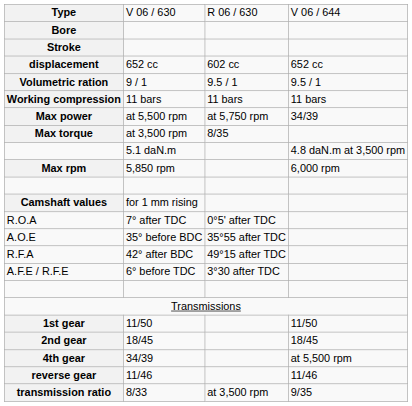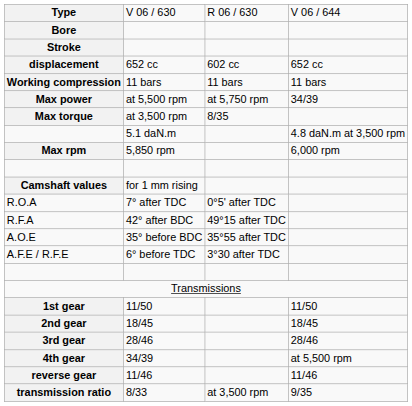- row: Volumetric ration | 9 / 1 | 9.5 / 1 | 9.5 / 1
rows swapped: R.F.A <-> A.O.E
+ row: 3rd gear | 28/46 | 28/46
